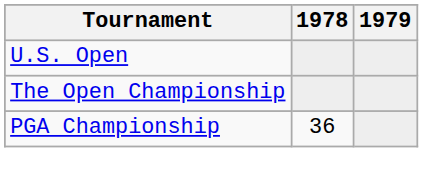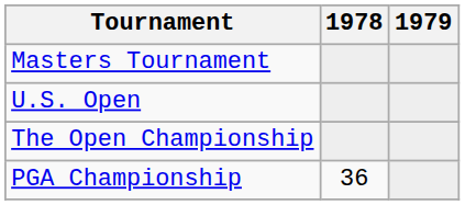+ row: Masters Tournament
